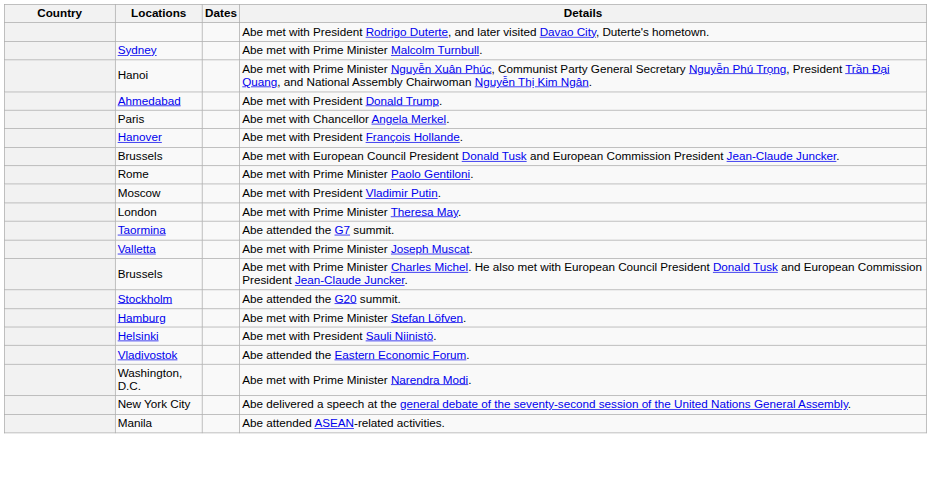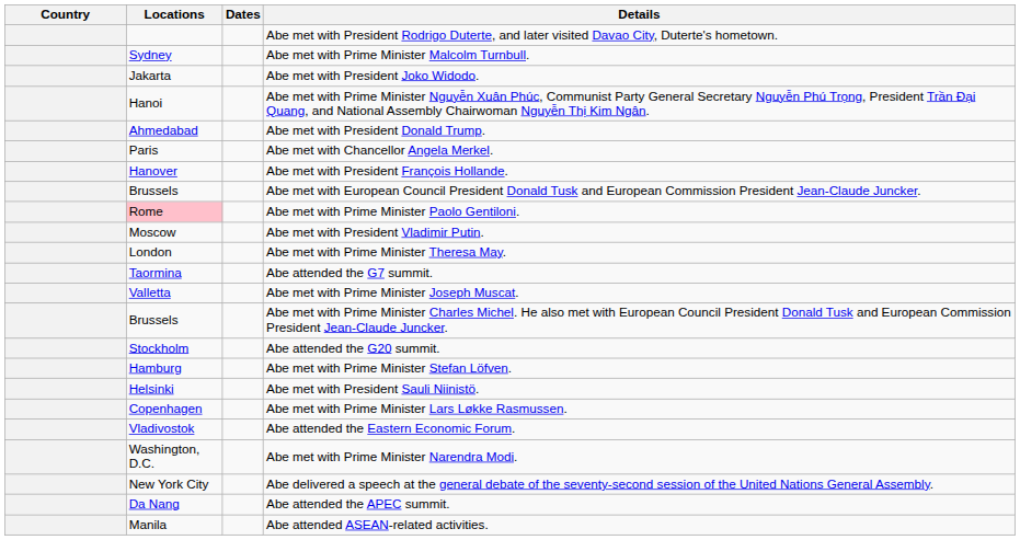+ row: Jakarta | Abe met with President Joko Widodo.
Abe met with Prime Minister Paolo Gentiloni. | Locations: no background -> pink background
+ row: Copenhagen | Abe met with Prime Minister Lars Løkke Rasmussen.
+ row: Da Nang | Abe attended the APEC summit.
